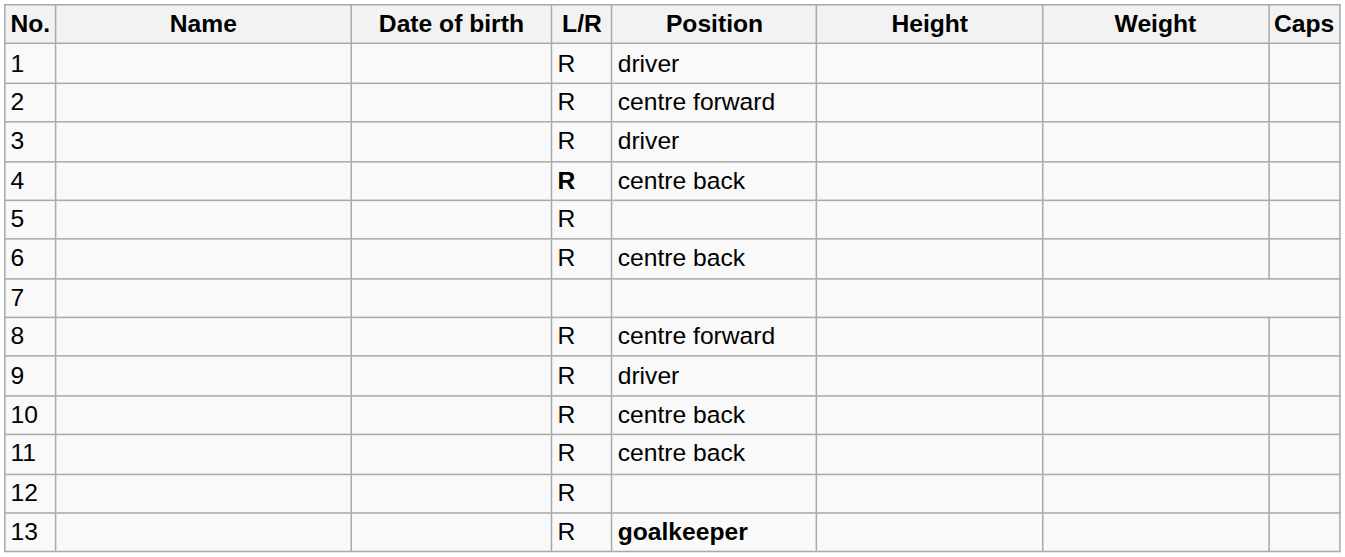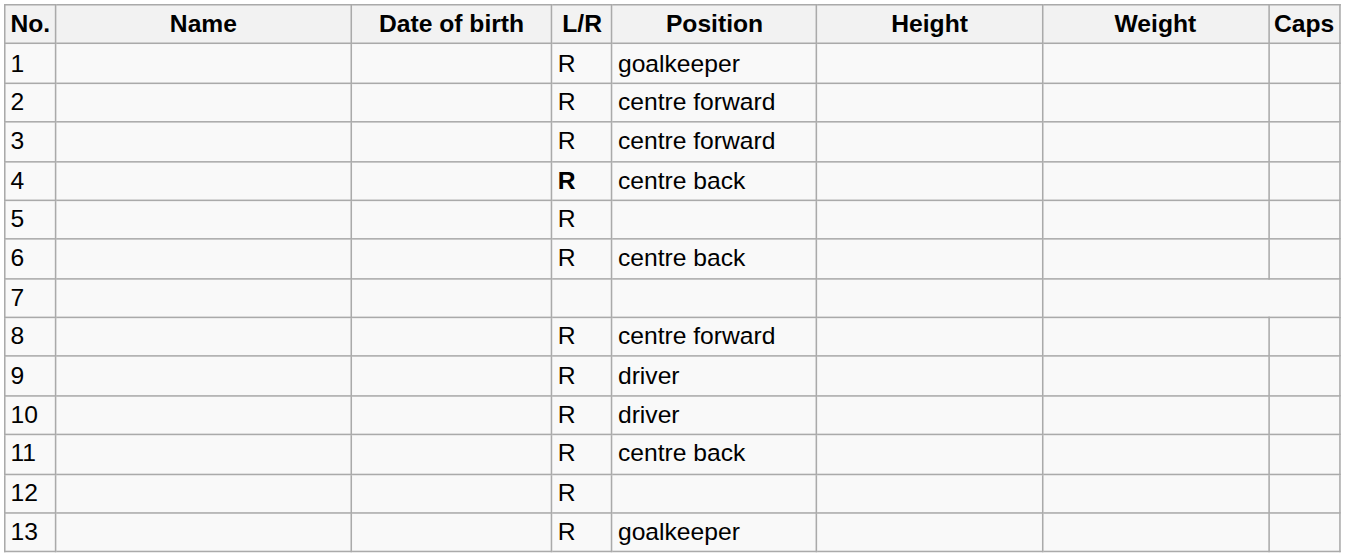1 | Position: driver -> goalkeeper
3 | Position: driver -> centre forward
10 | Position: centre back -> driver
13 | Position: bold -> normal
